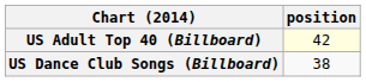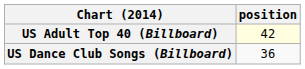US Dance Club Songs (Billboard) | position: 38 -> 36
